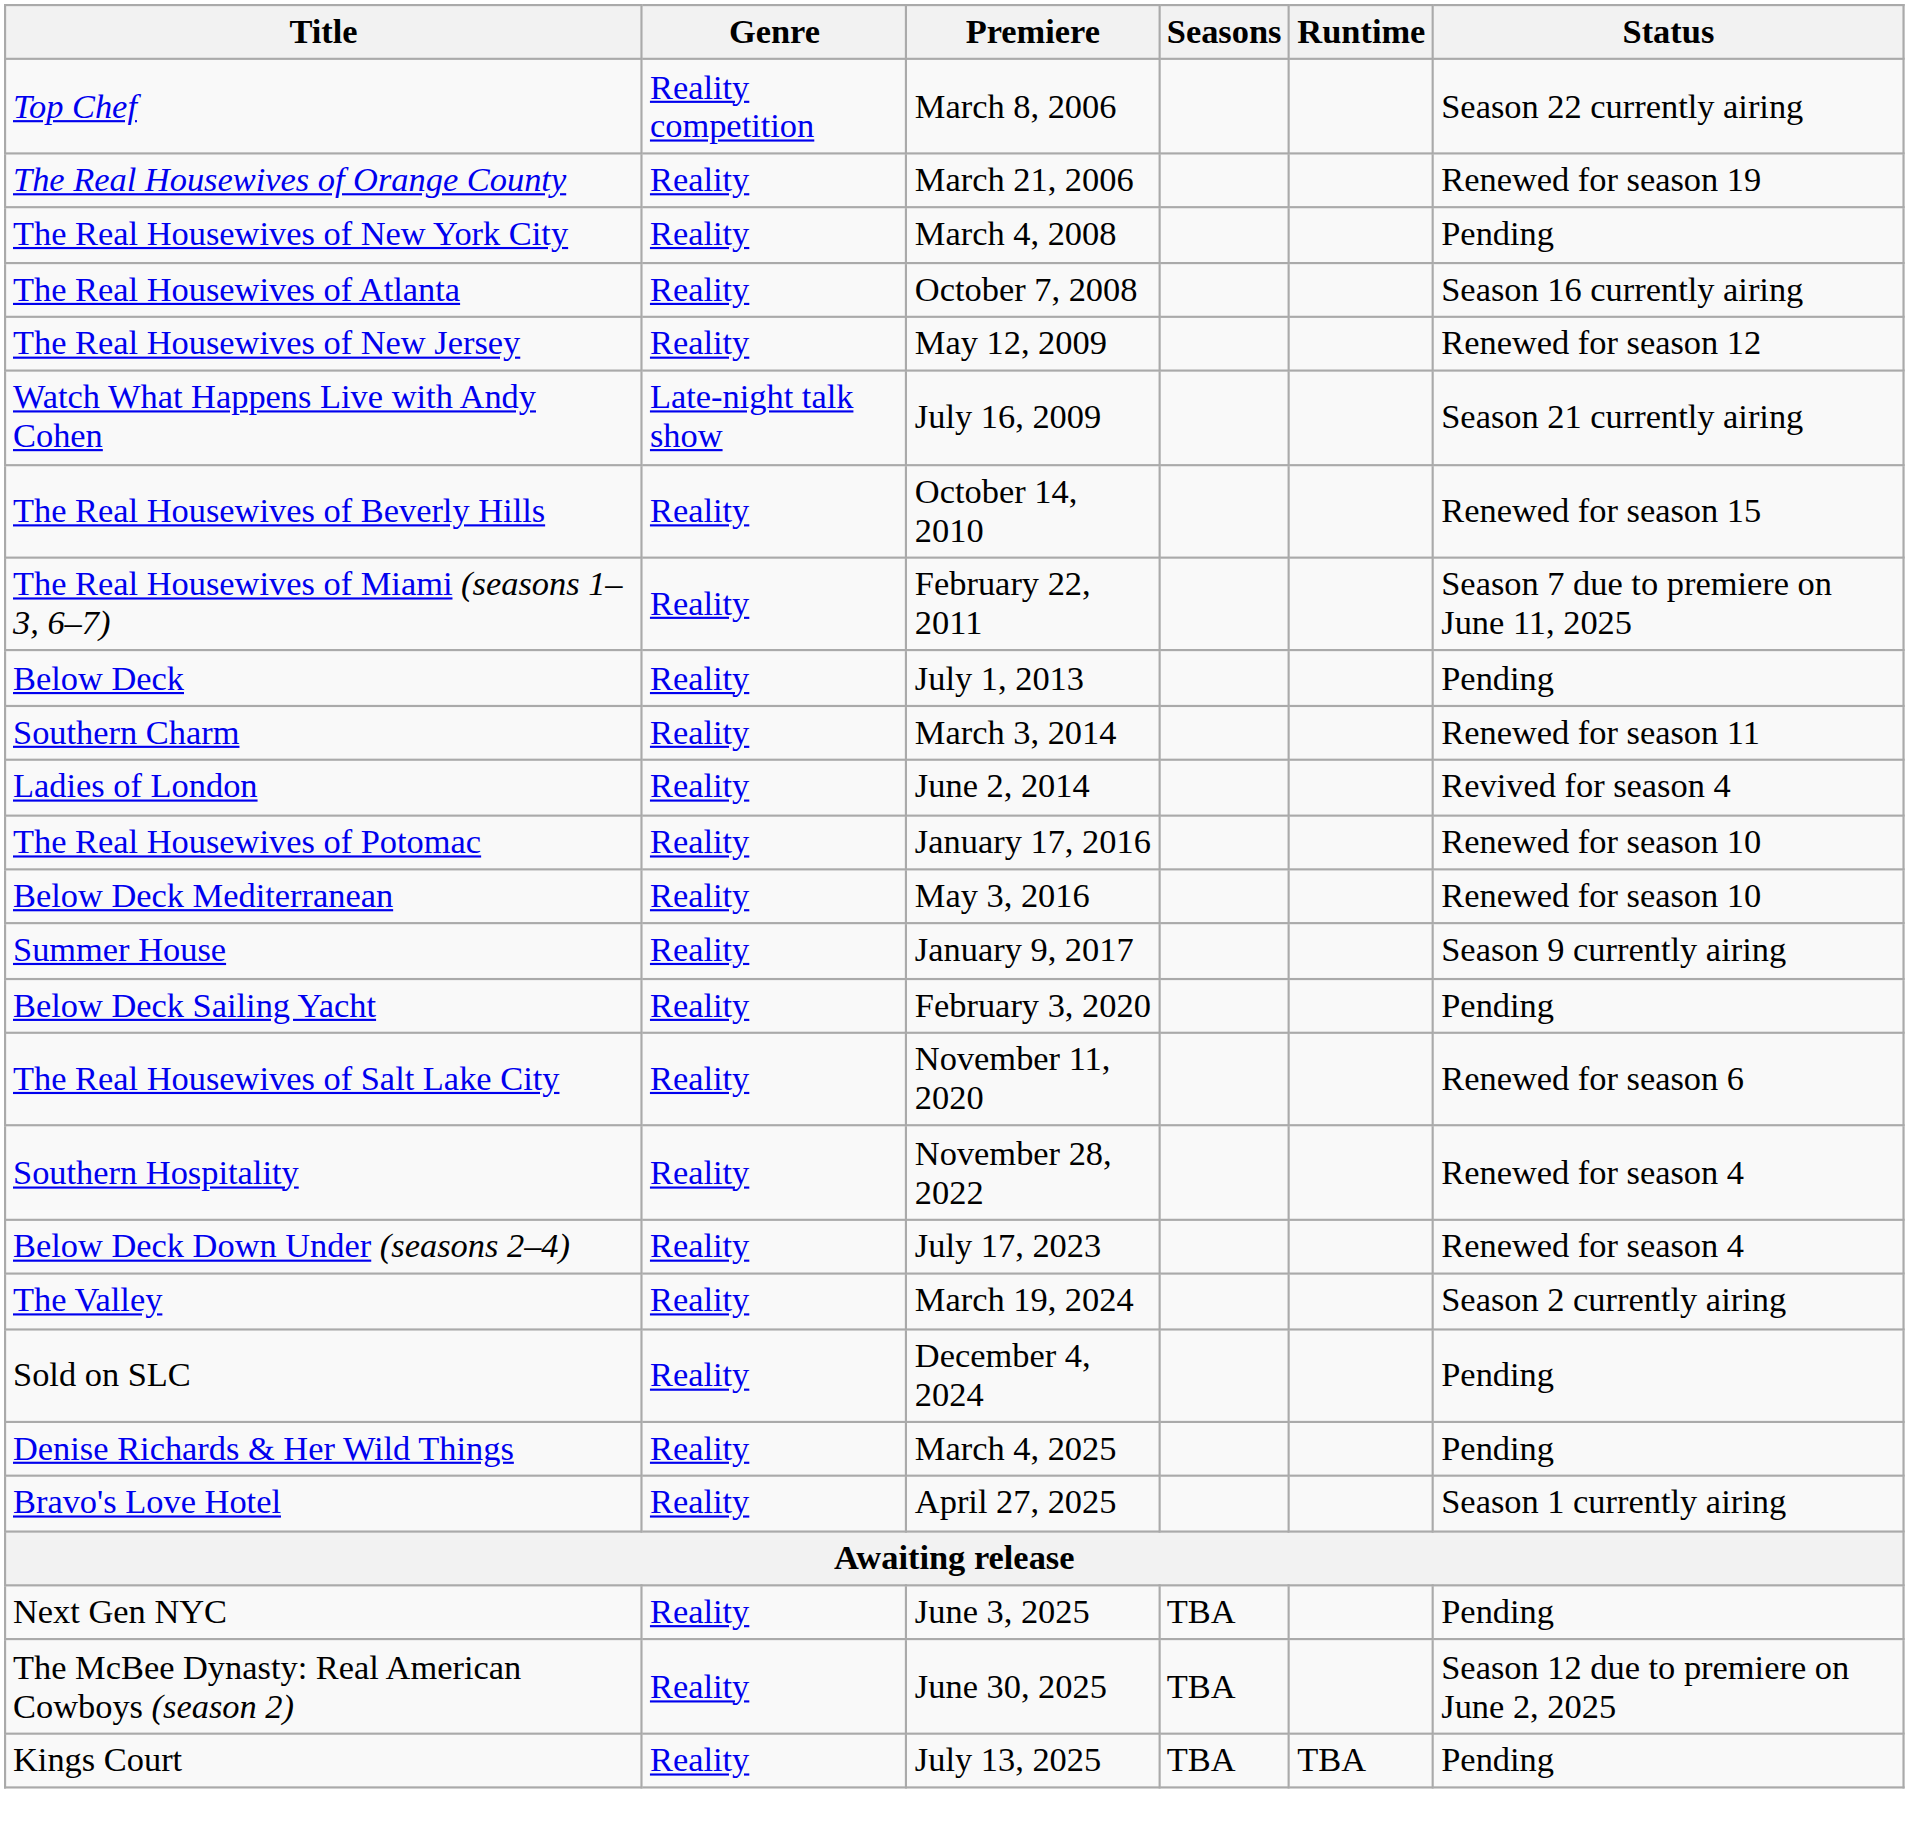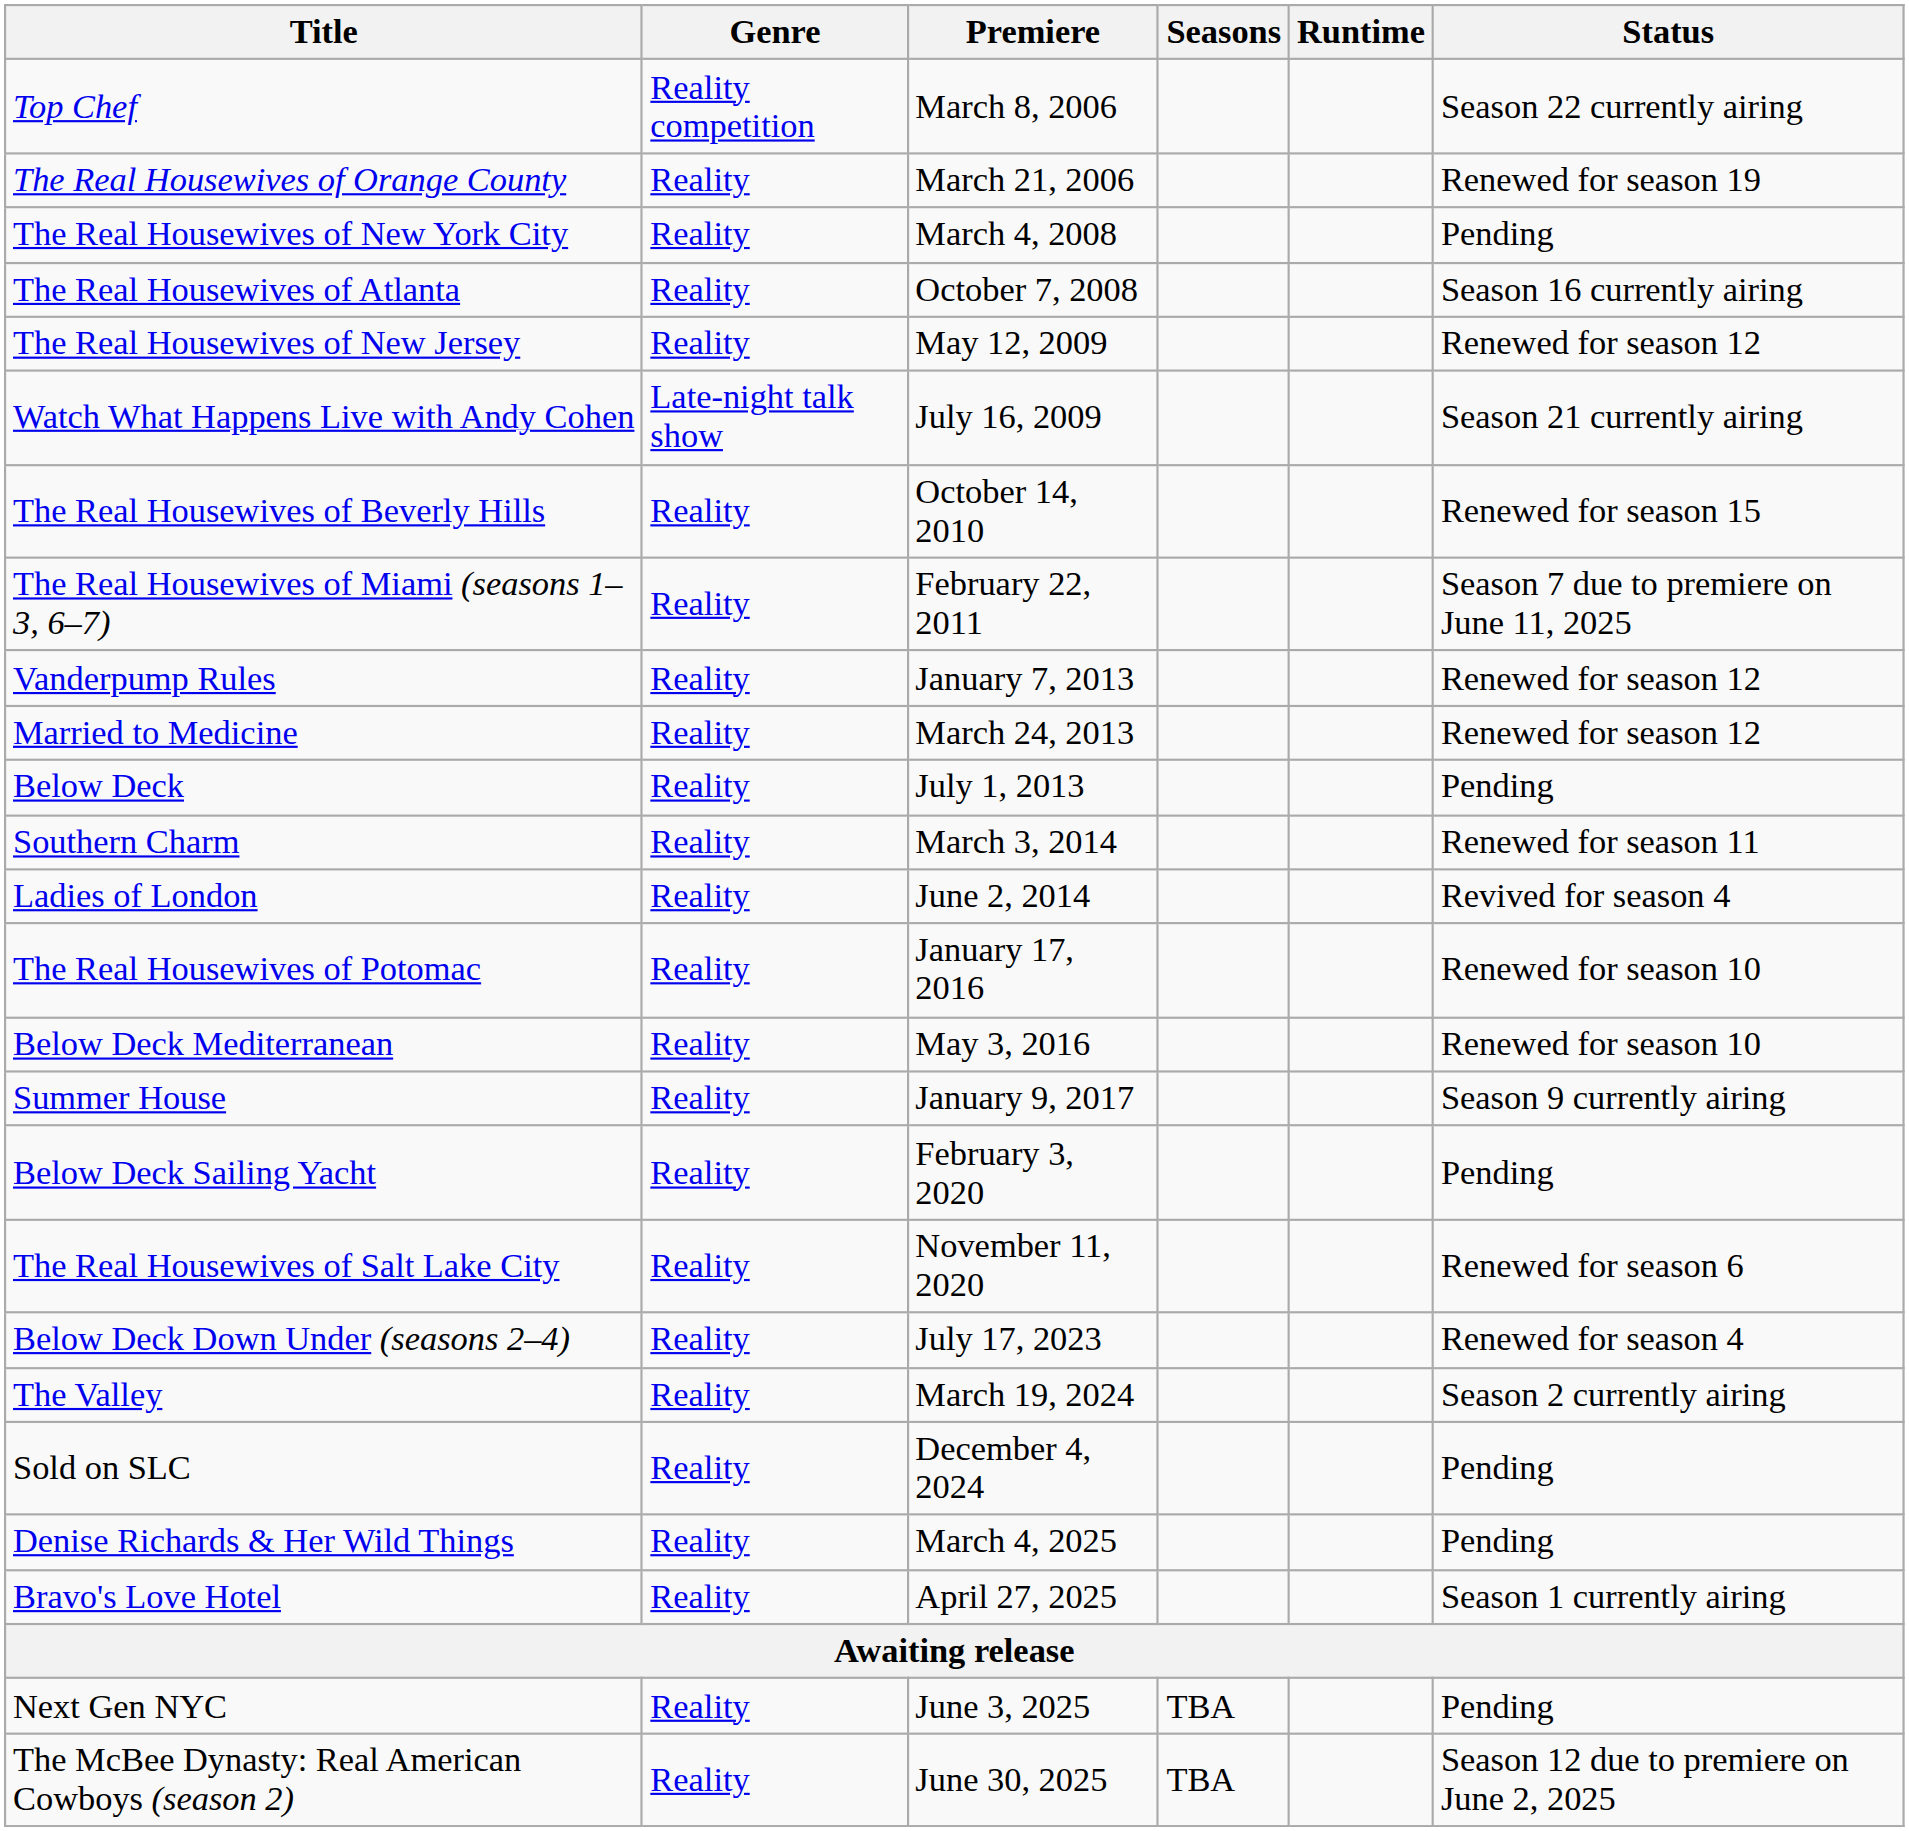+ row: Vanderpump Rules | Reality | January 7, 2013 | Renewed for season 12
+ row: Married to Medicine | Reality | March 24, 2013 | Renewed for season 12
- row: Southern Hospitality | Reality | November 28, 2022 | Renewed for season 4
- row: Kings Court | Reality | July 13, 2025 | TBA | TBA | Pending
